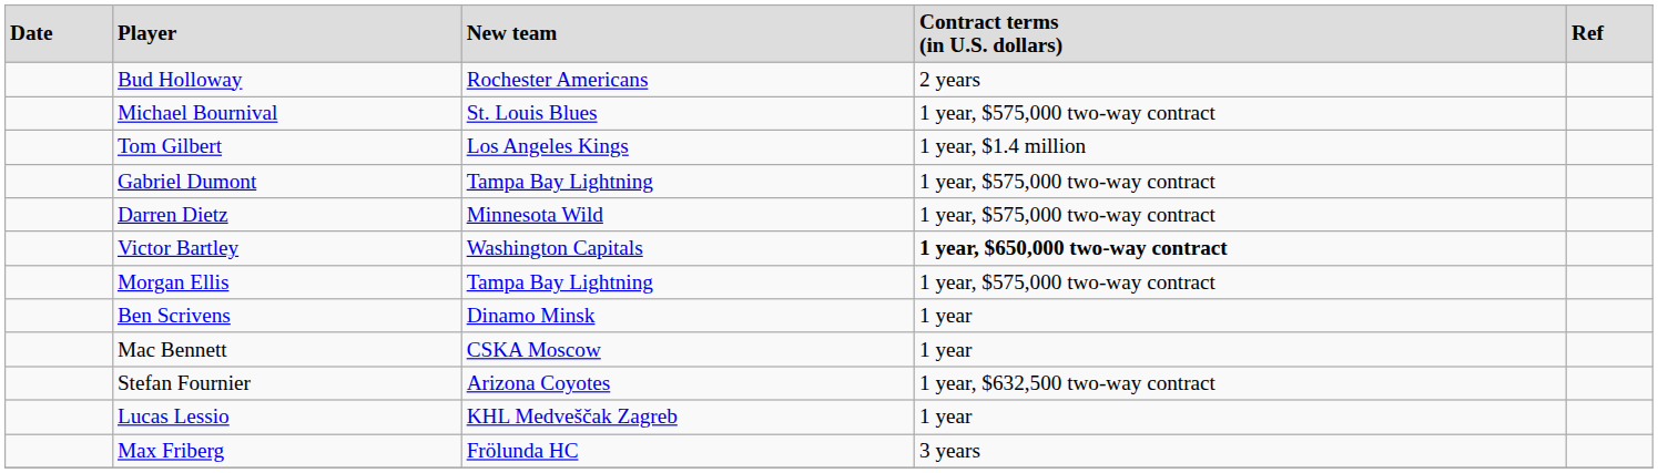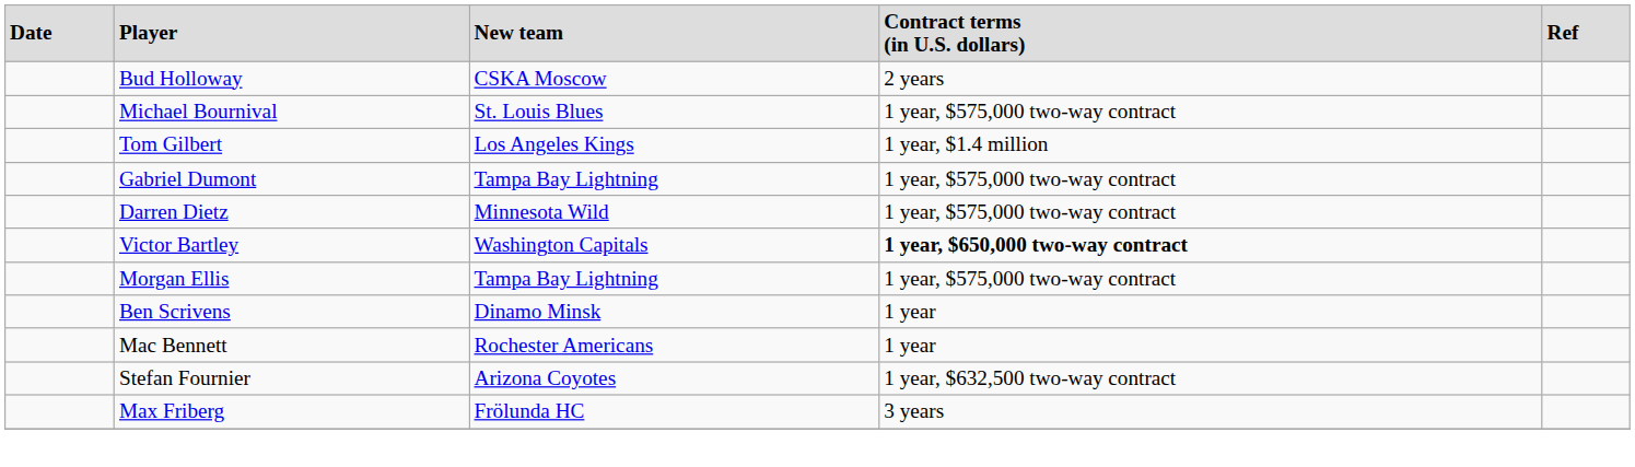Bud Holloway | column 3: Rochester Americans -> CSKA Moscow
Mac Bennett | column 3: CSKA Moscow -> Rochester Americans
- row: Lucas Lessio | KHL Medveščak Zagreb | 1 year
